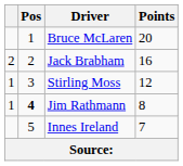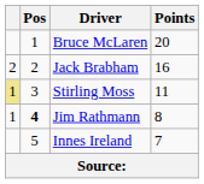Stirling Moss | column 1: no background -> khaki background
Stirling Moss | Points: 12 -> 11
